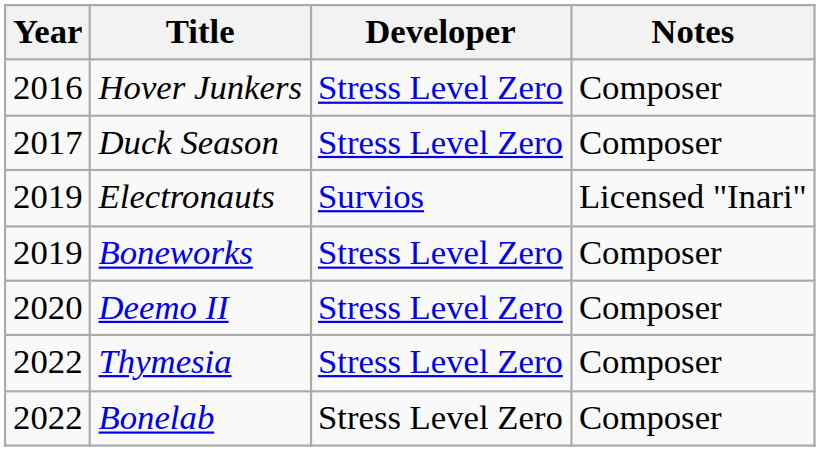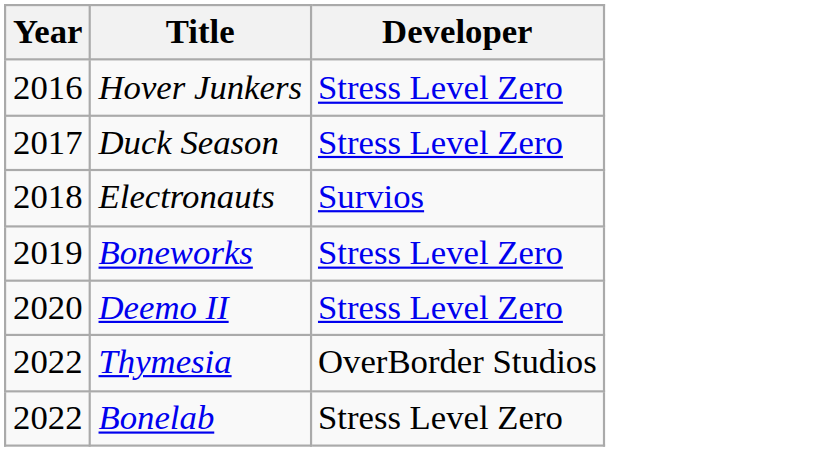- column: Notes | Composer | Composer | Licensed "Inari" | Composer | Composer | Composer | Composer
Electronauts | Year: 2019 -> 2018
Thymesia | Developer: Stress Level Zero -> OverBorder Studios
